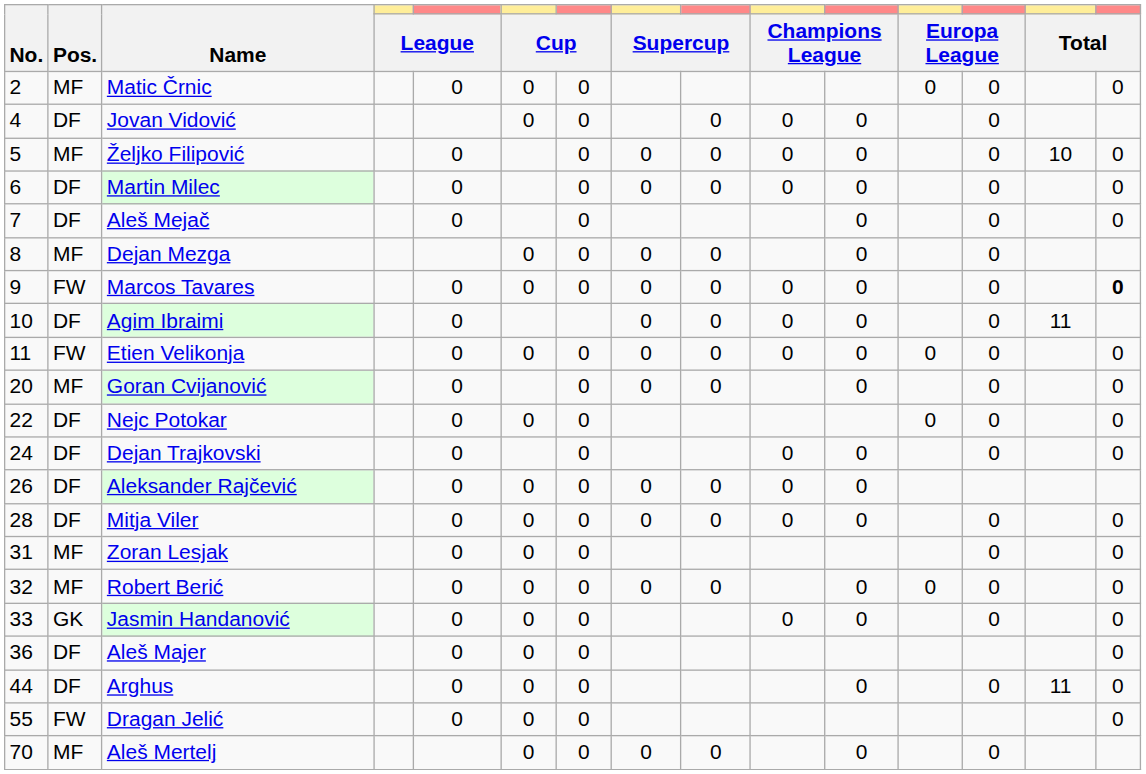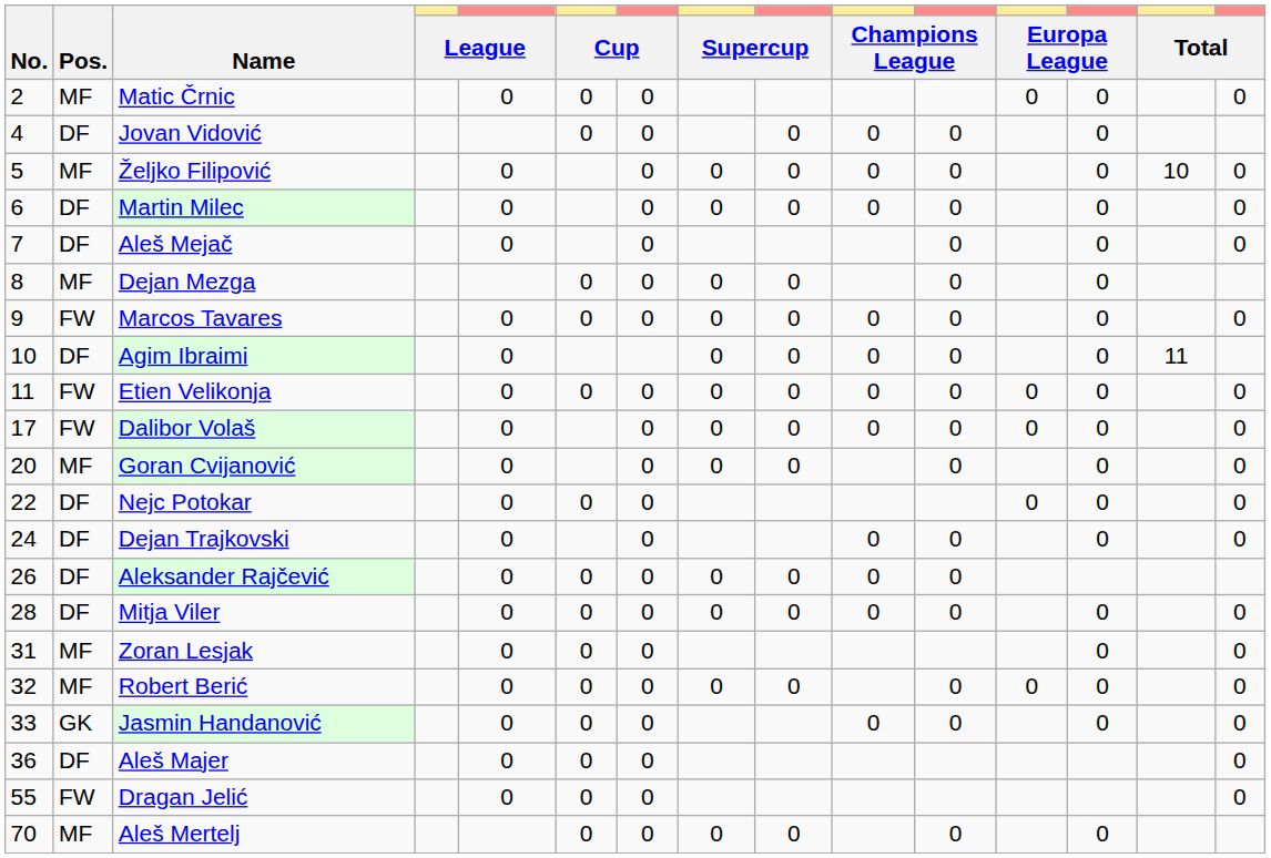Marcos Tavares | column 15: bold -> normal
+ row: 17 | FW | Dalibor Volaš | 0 | 0 | 0 | 0 | 0 | 0 | 0 | 0 | 0
- row: 44 | DF | Arghus | 0 | 0 | 0 | 0 | 0 | 11 | 0
